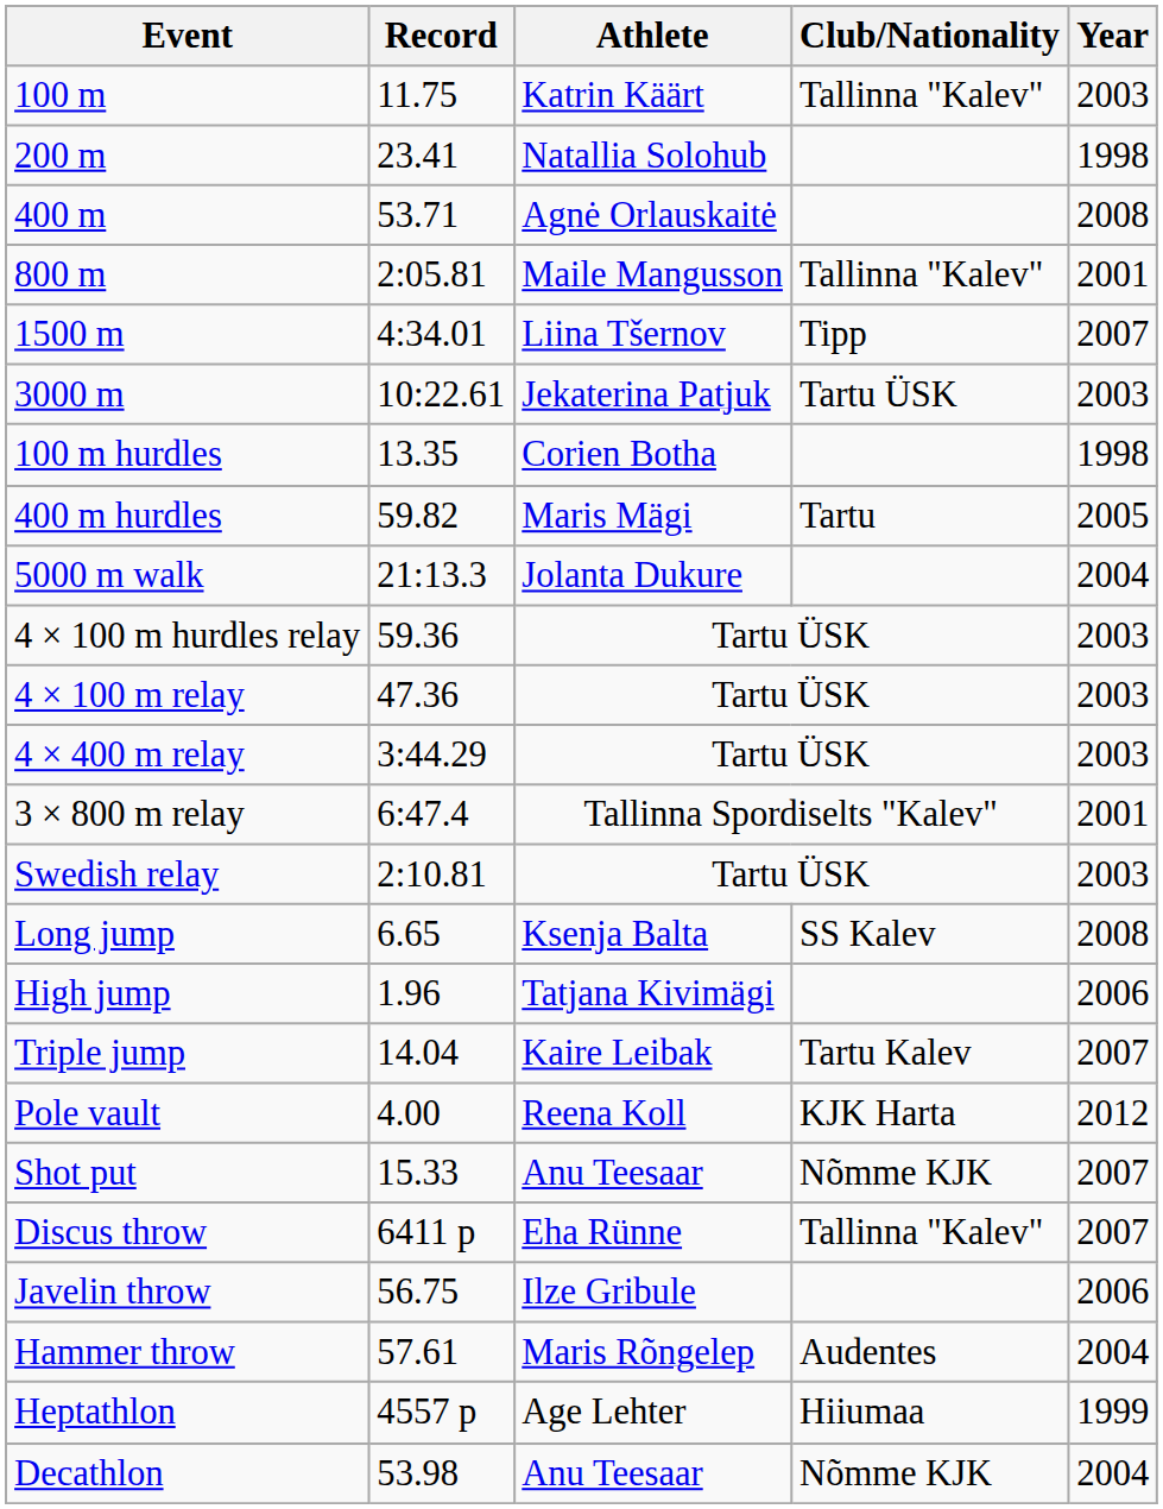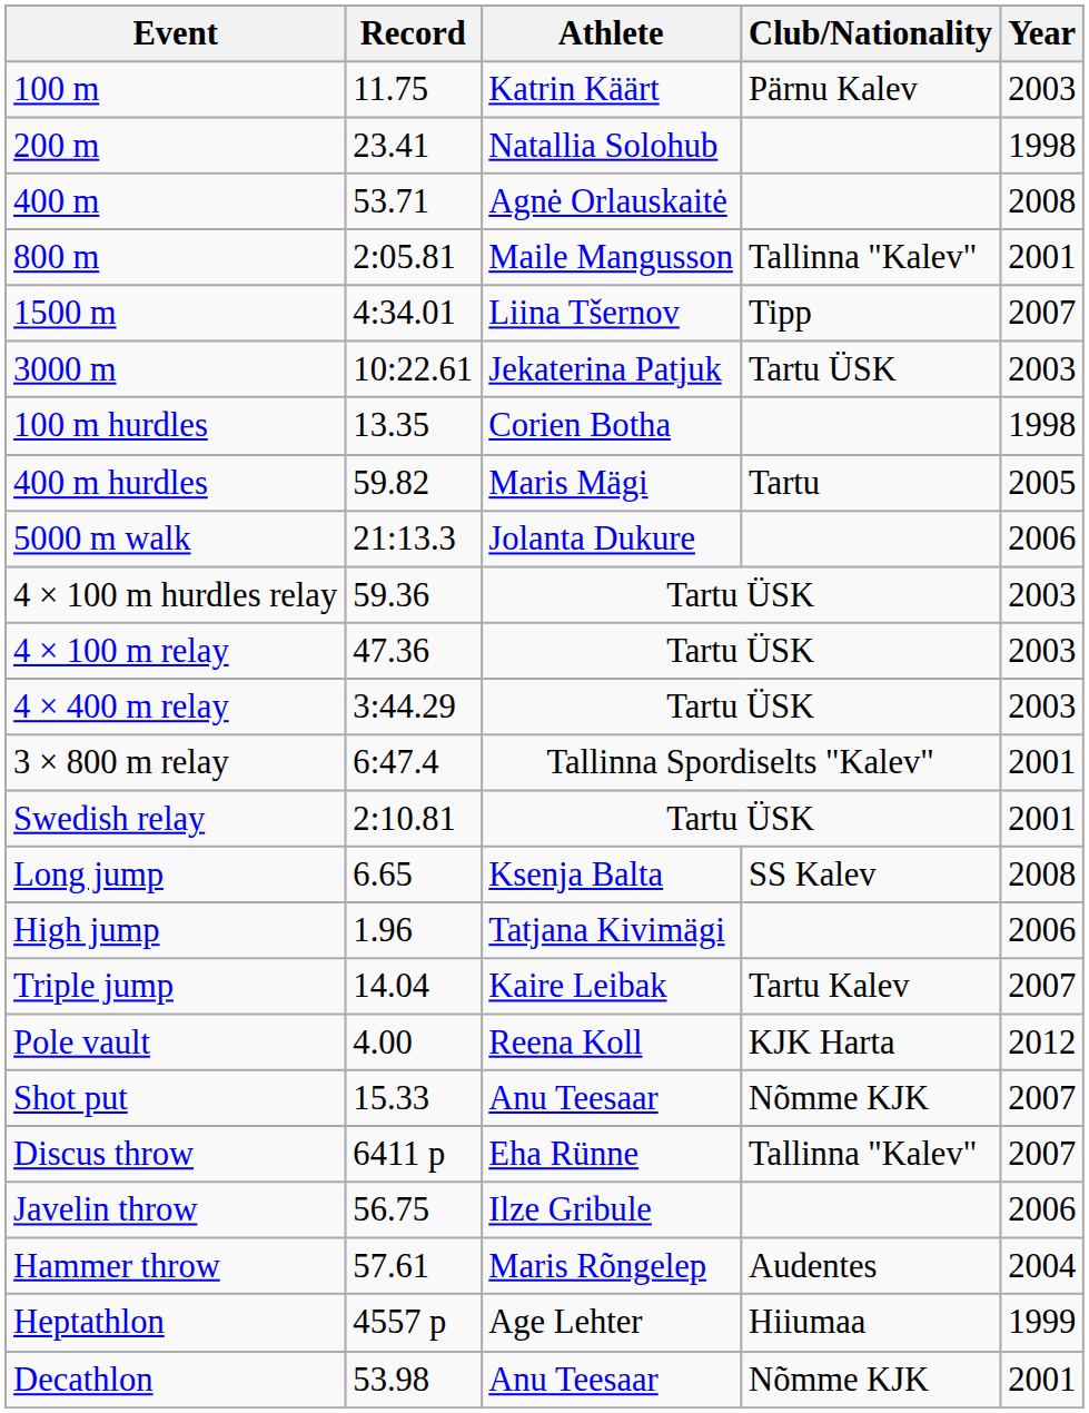100 m | Club/Nationality: Tallinna "Kalev" -> Pärnu Kalev
5000 m walk | Year: 2004 -> 2006
Swedish relay | Year: 2003 -> 2001
Decathlon | Year: 2004 -> 2001
